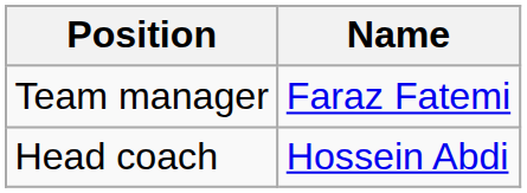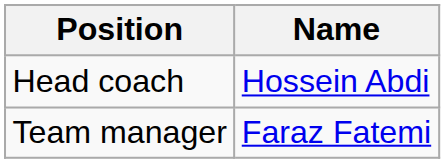rows swapped: Head coach <-> Team manager
